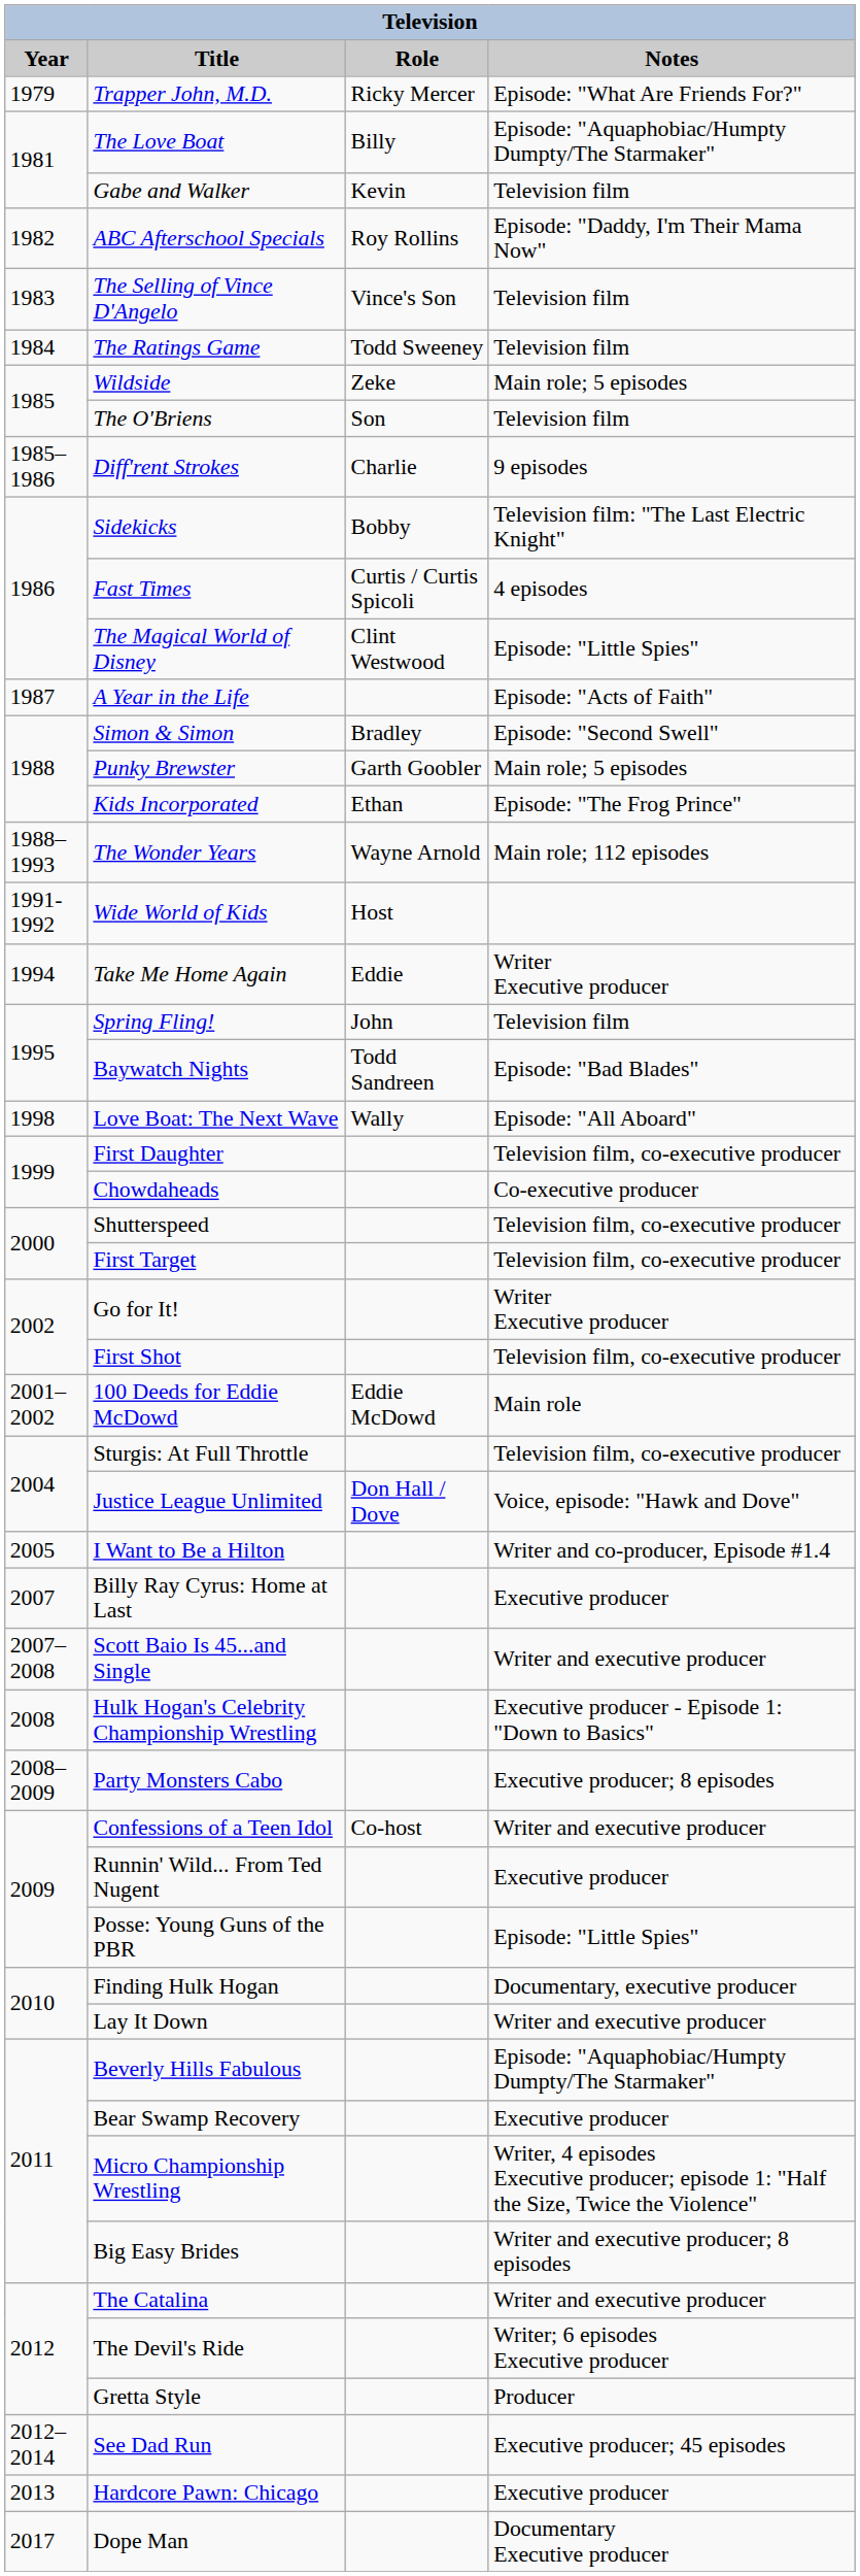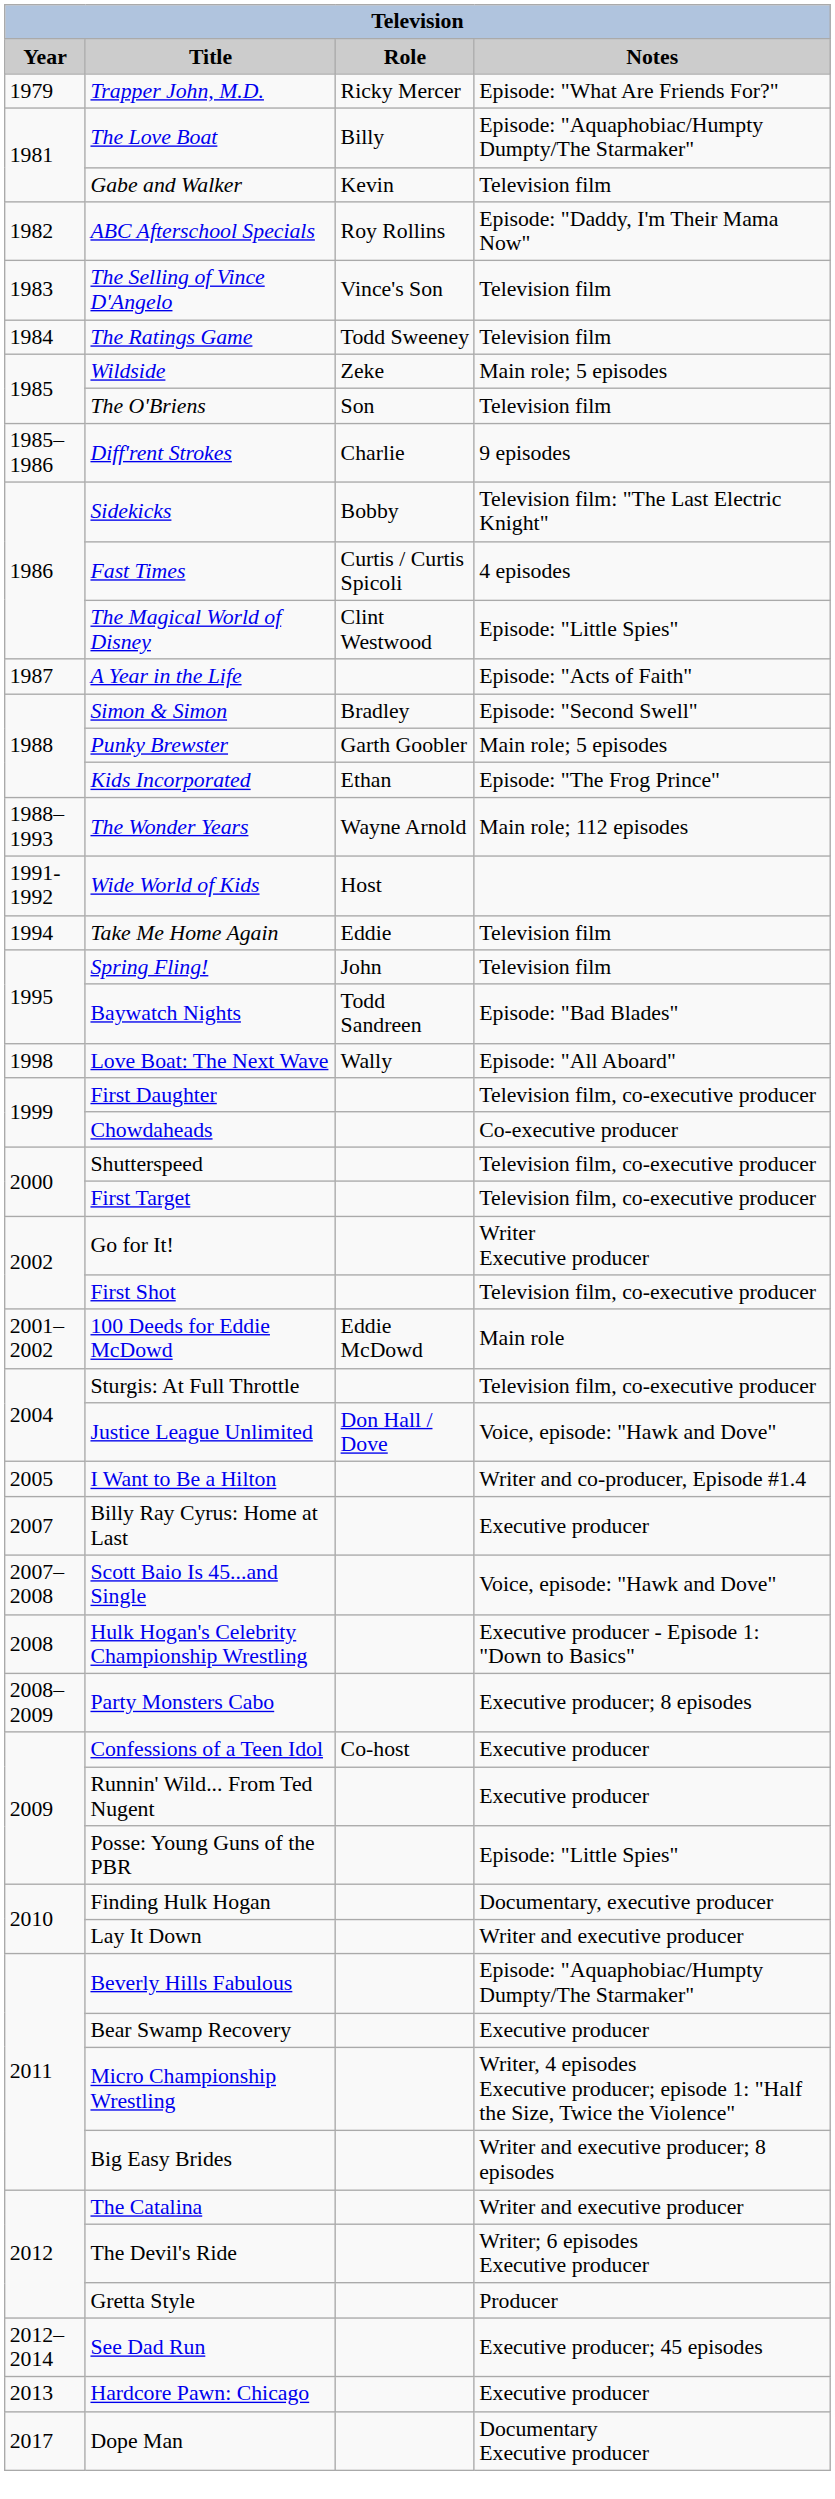Take Me Home Again | Notes: Writer Executive producer -> Television film
Scott Baio Is 45...and Single | Notes: Writer and executive producer -> Voice, episode: "Hawk and Dove"
Confessions of a Teen Idol | Notes: Writer and executive producer -> Executive producer
